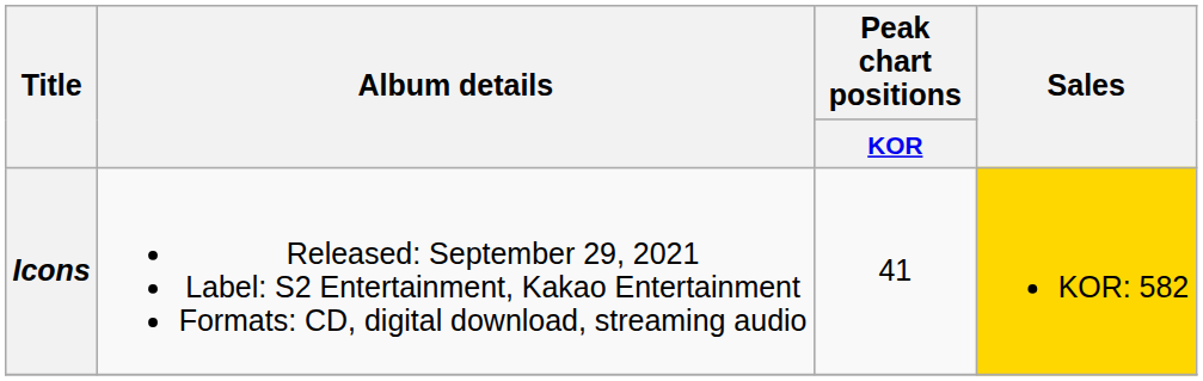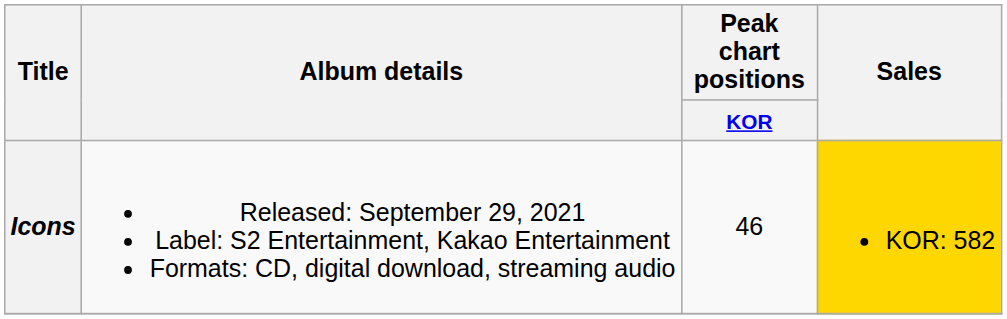Icons | Peak chart positions / KOR: 41 -> 46
